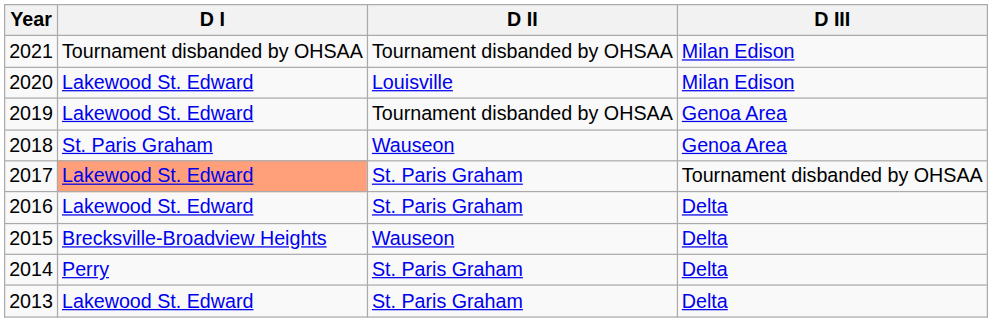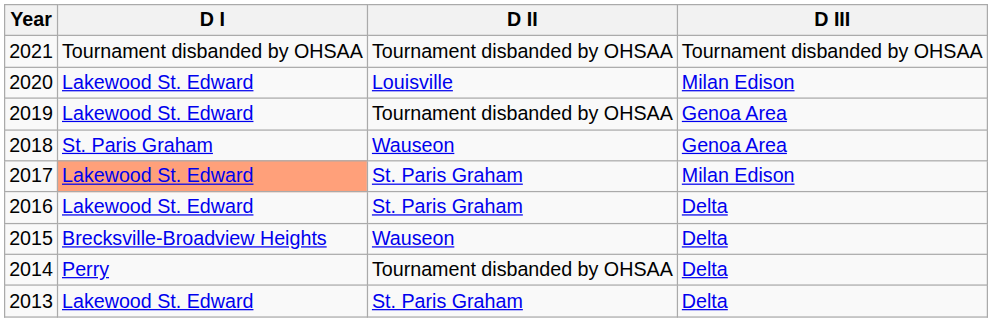2021 | D III: Milan Edison -> Tournament disbanded by OHSAA
2017 | D III: Tournament disbanded by OHSAA -> Milan Edison
2014 | D II: St. Paris Graham -> Tournament disbanded by OHSAA
